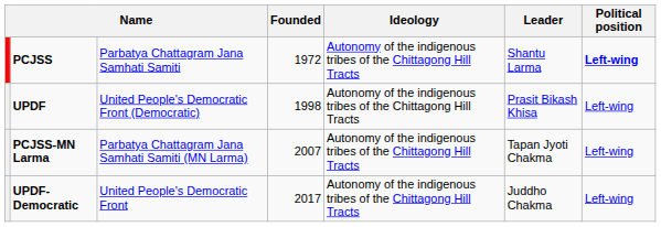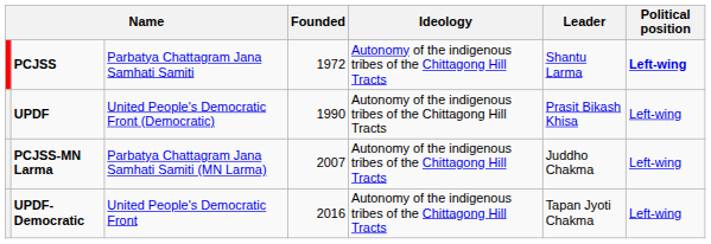UPDF | Founded: 1998 -> 1990
PCJSS-MN Larma | Leader: Tapan Jyoti Chakma -> Juddho Chakma
UPDF-Democratic | Founded: 2017 -> 2016
UPDF-Democratic | Leader: Juddho Chakma -> Tapan Jyoti Chakma
